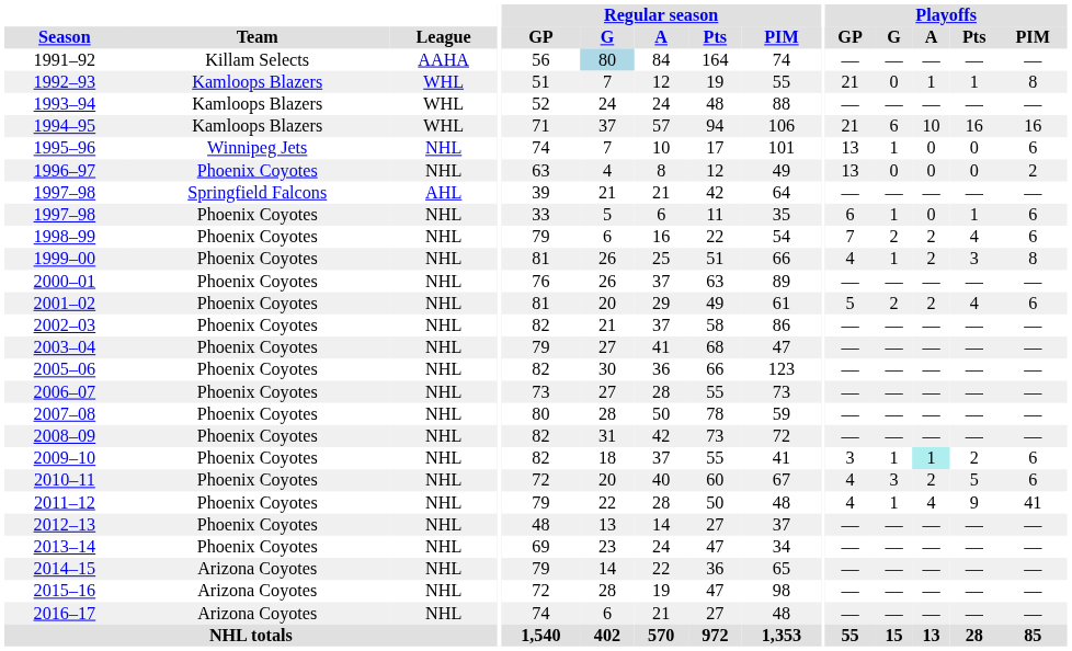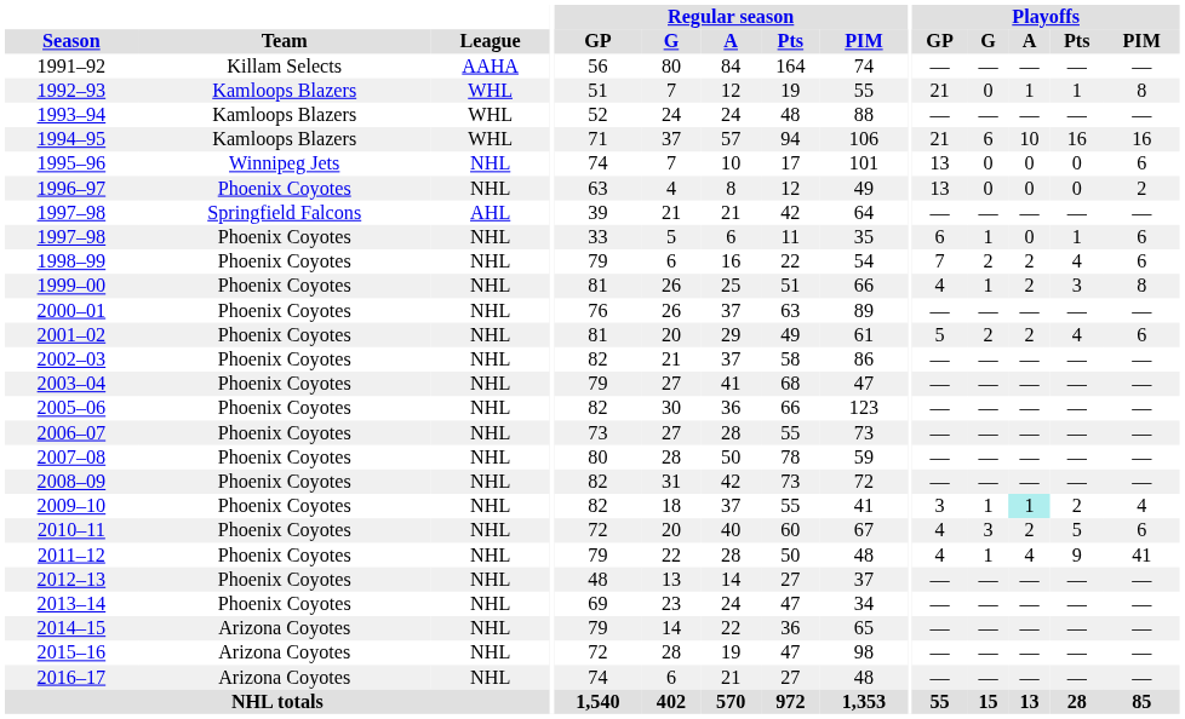1991–92 | Regular season / G: lightblue background -> no background
1995–96 | Playoffs / G: 1 -> 0
2009–10 | Playoffs / PIM: 6 -> 4
